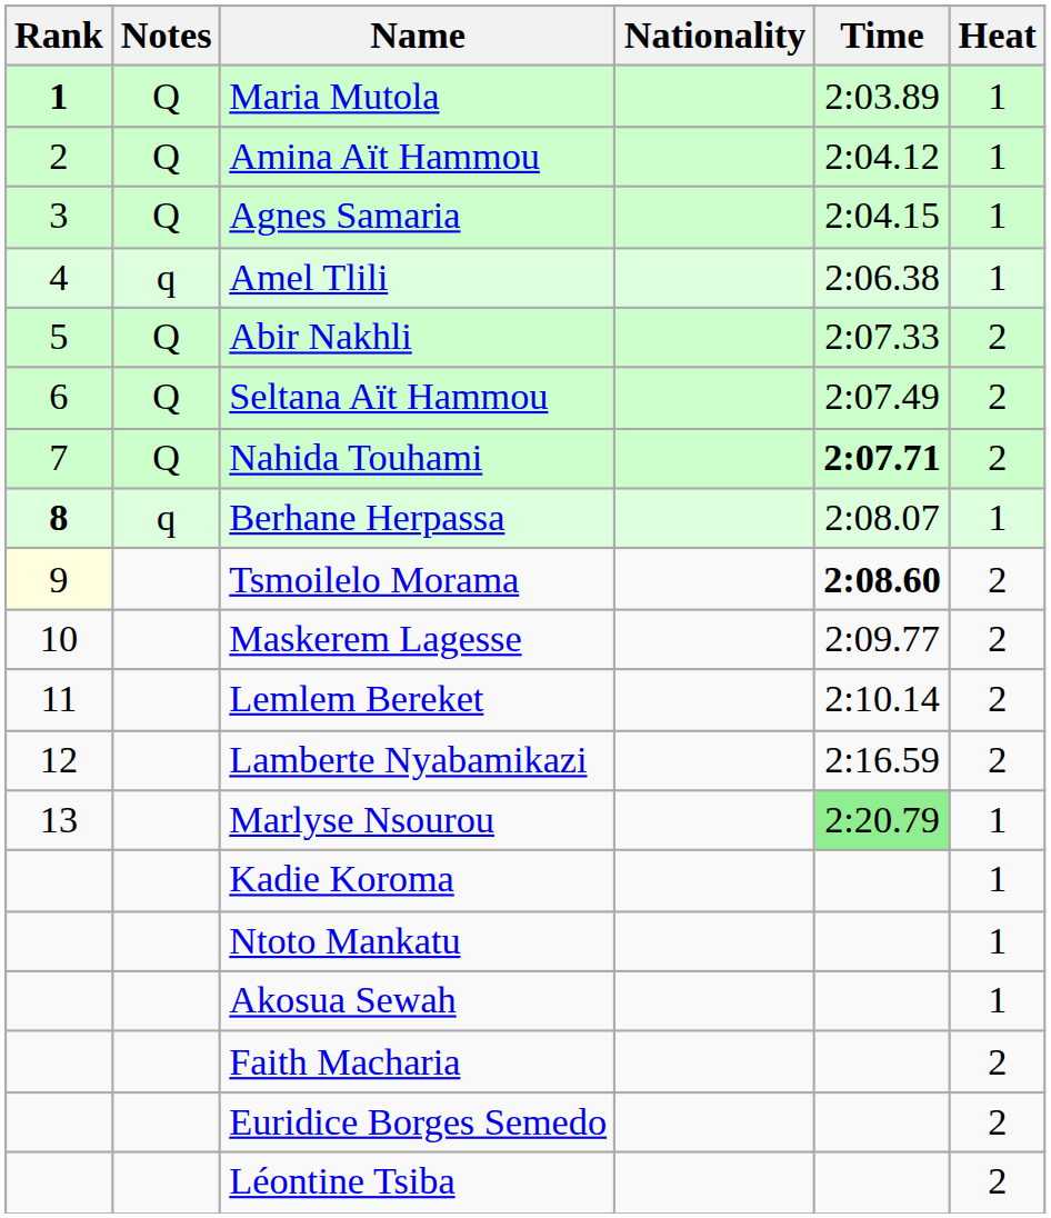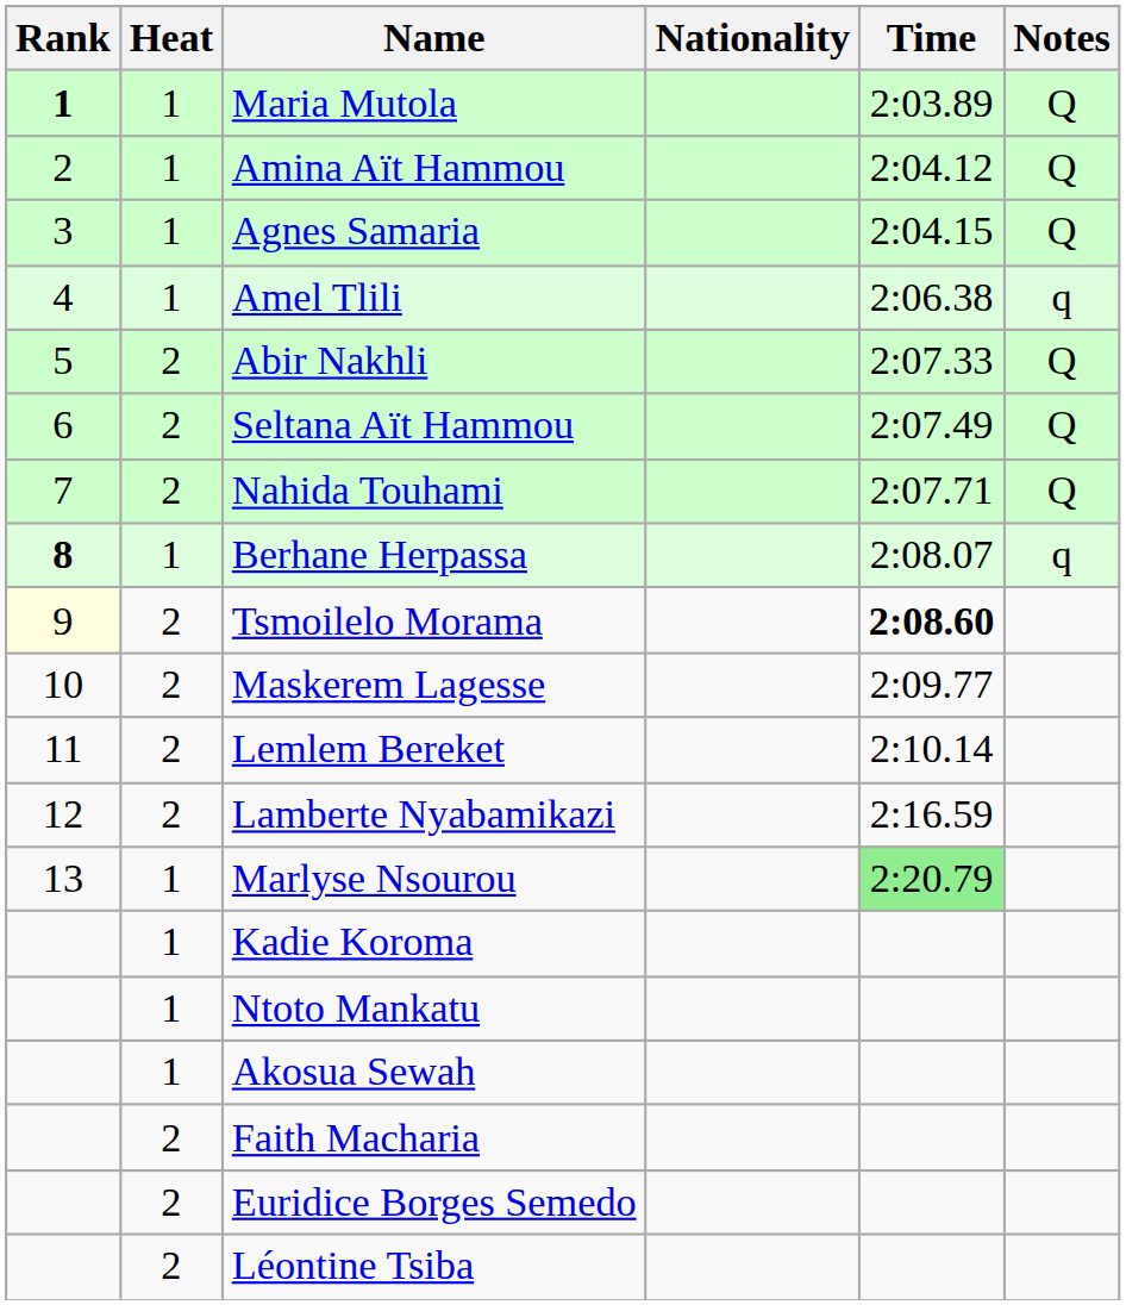columns swapped: Heat <-> Notes
Nahida Touhami | Time: bold -> normal
